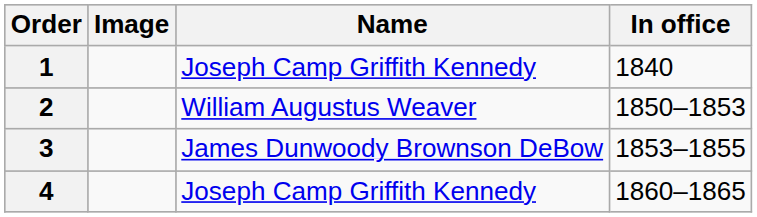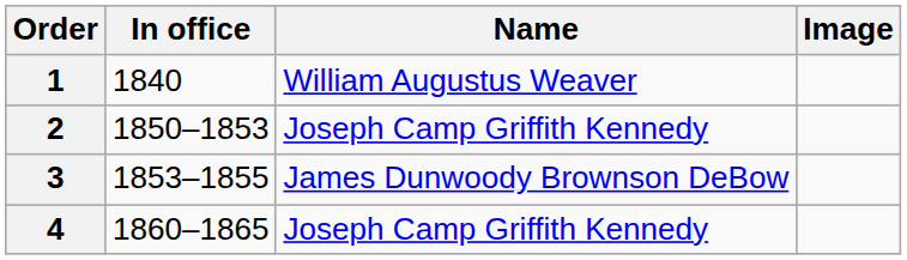columns swapped: Image <-> In office
1 | Name: Joseph Camp Griffith Kennedy -> William Augustus Weaver
2 | Name: William Augustus Weaver -> Joseph Camp Griffith Kennedy
